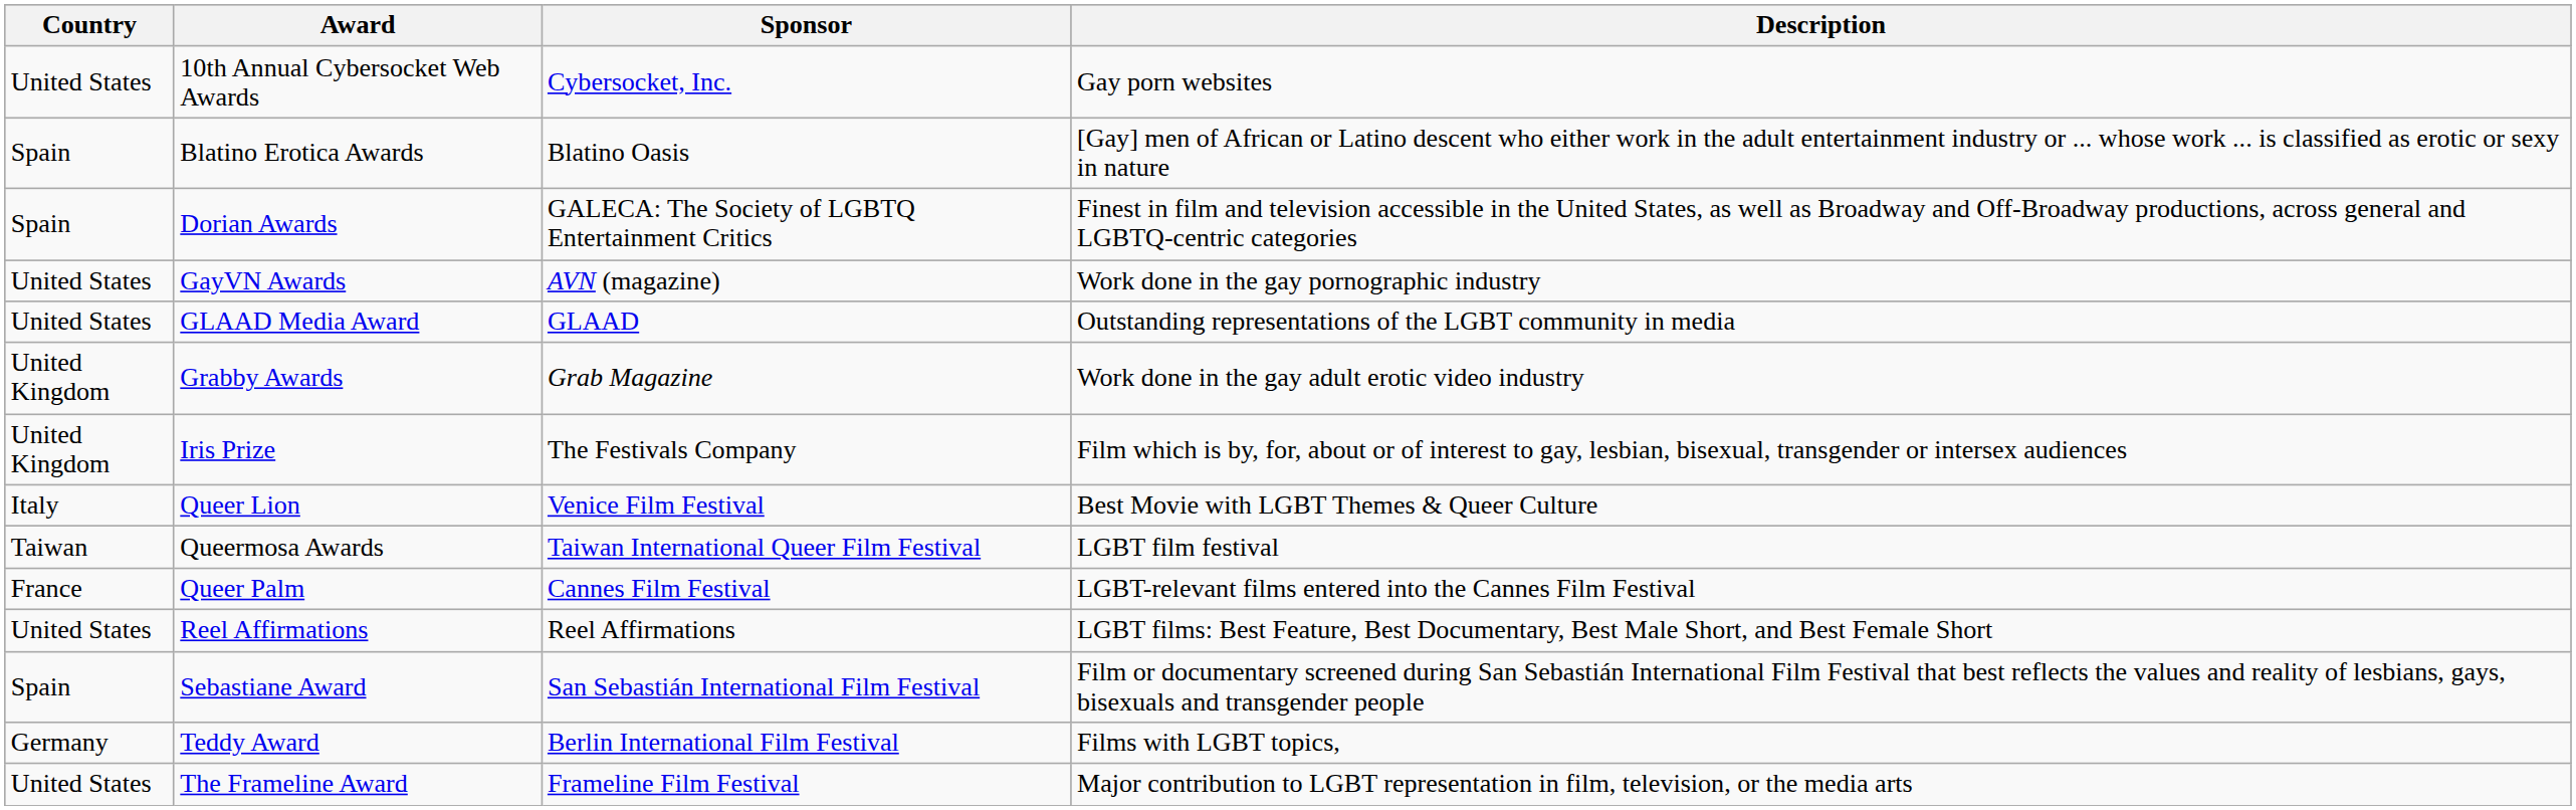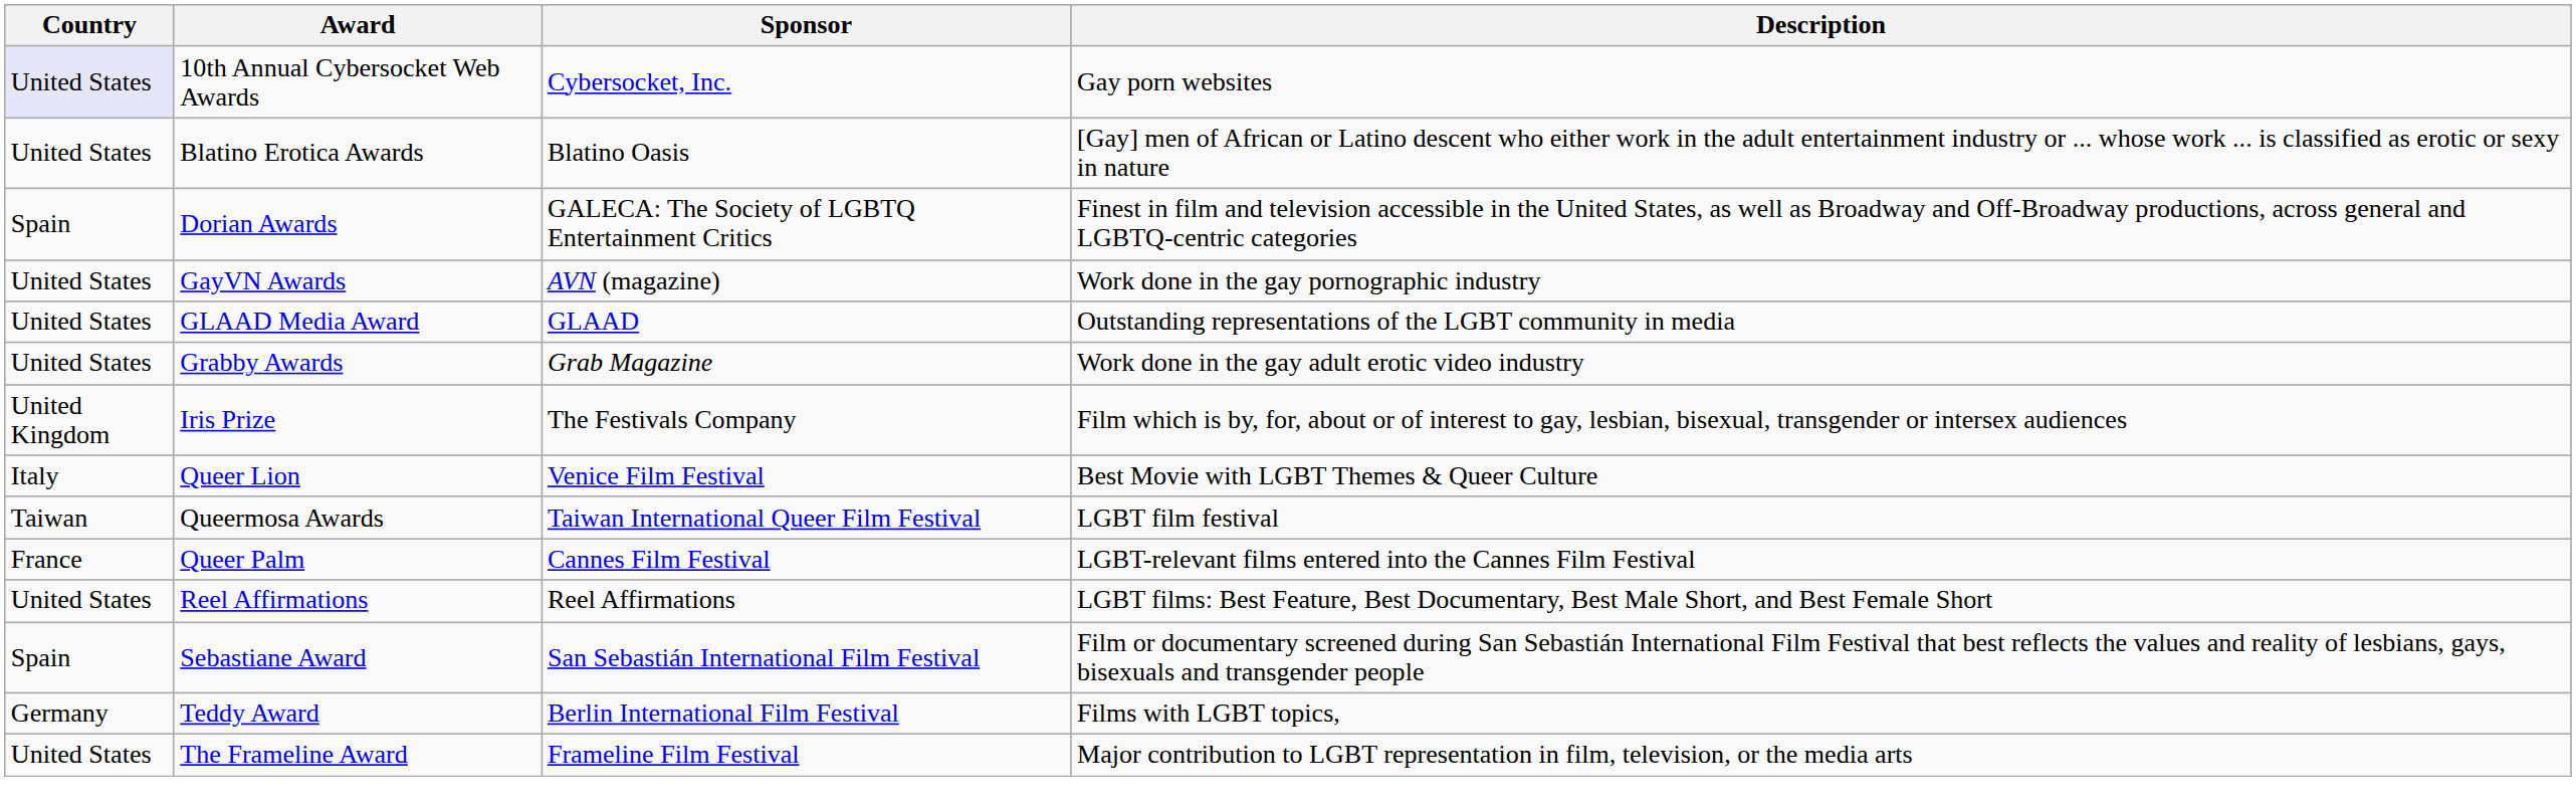10th Annual Cybersocket Web Awards | Country: no background -> lavender background
Blatino Erotica Awards | Country: Spain -> United States
Grabby Awards | Country: United Kingdom -> United States
